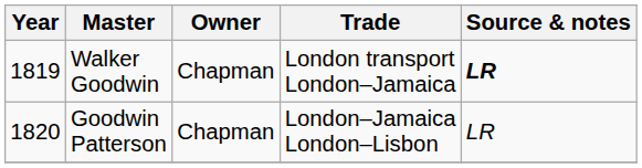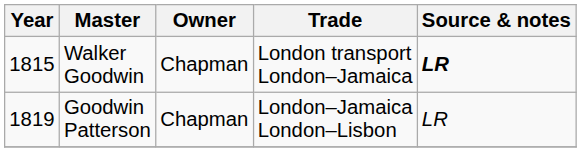Walker Goodwin | Year: 1819 -> 1815
Goodwin Patterson | Year: 1820 -> 1819
